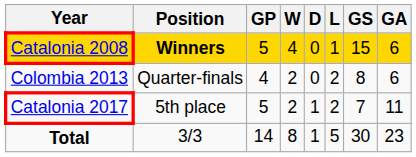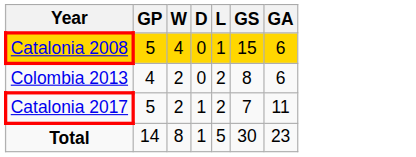- column: Position | Winners | Quarter-finals | 5th place | 3/3
